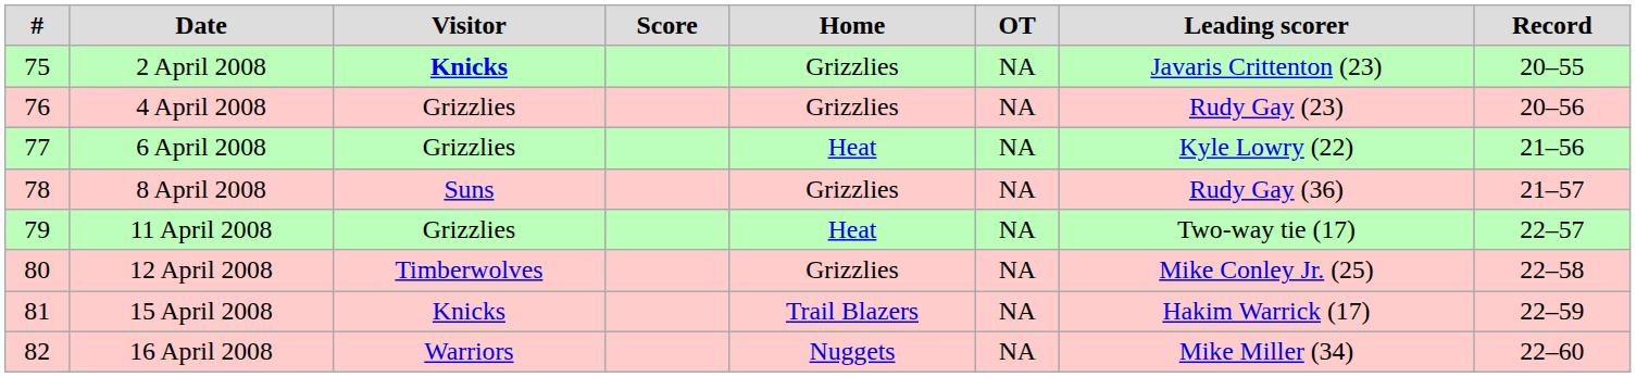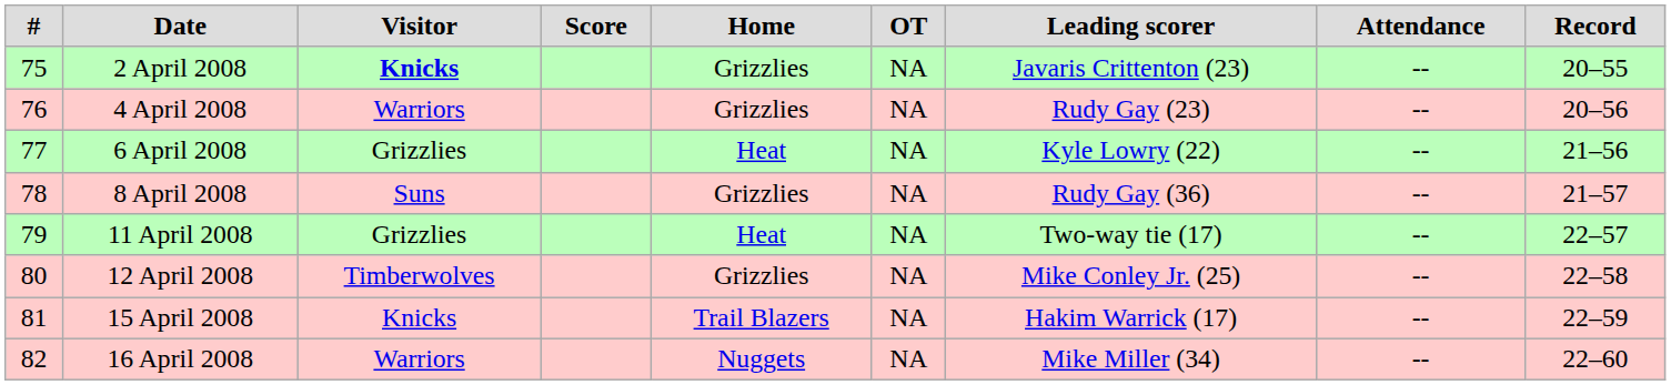+ column: Attendance | -- | -- | -- | -- | -- | -- | -- | --
4 April 2008 | Visitor: Grizzlies -> Warriors
